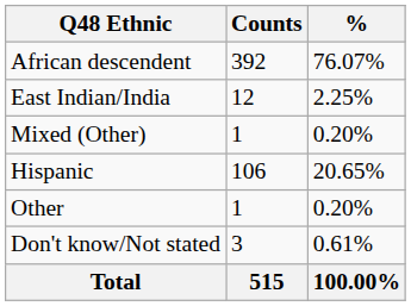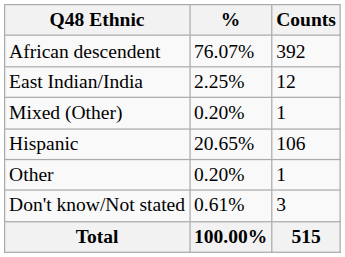columns swapped: Counts <-> %
